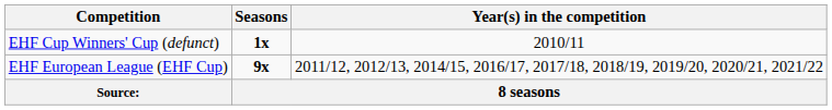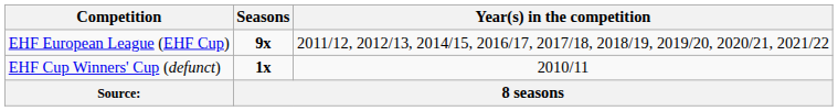rows swapped: EHF European League (EHF Cup) <-> EHF Cup Winners' Cup (defunct)
